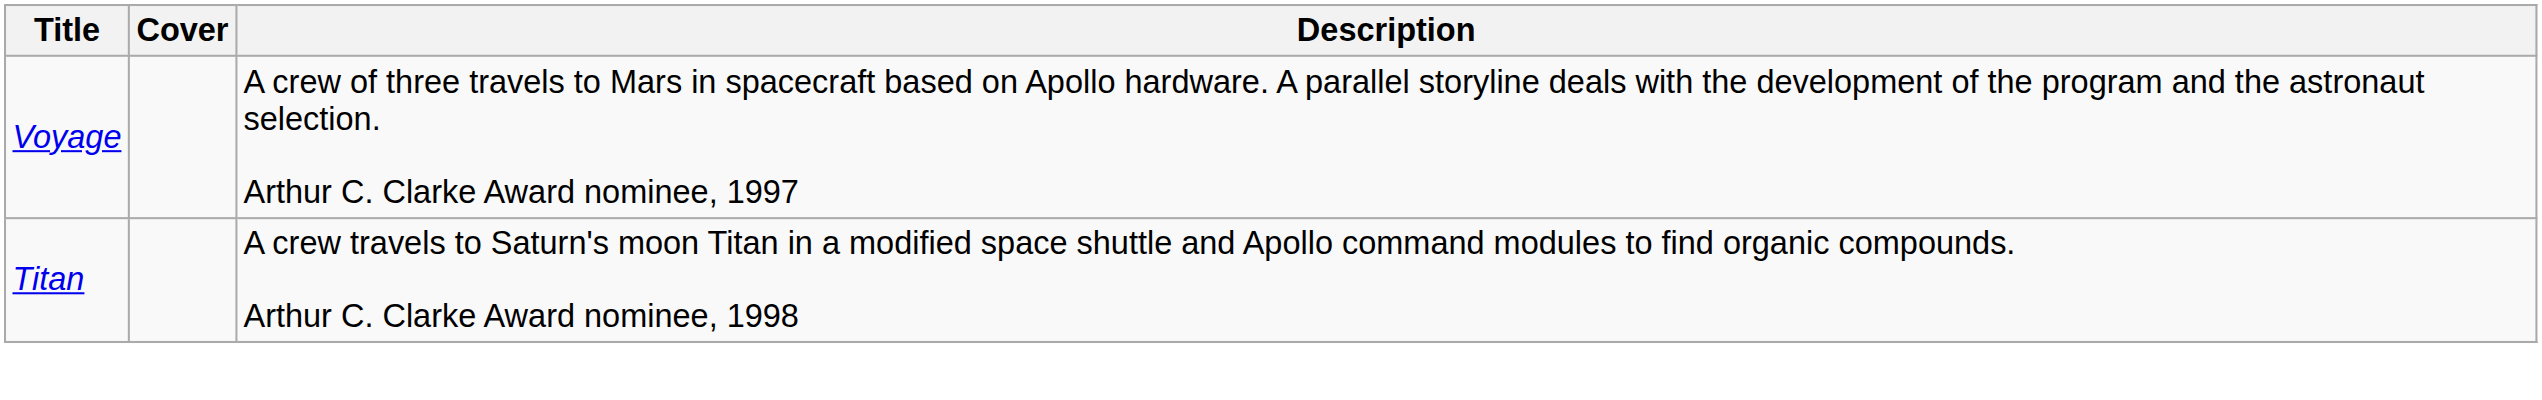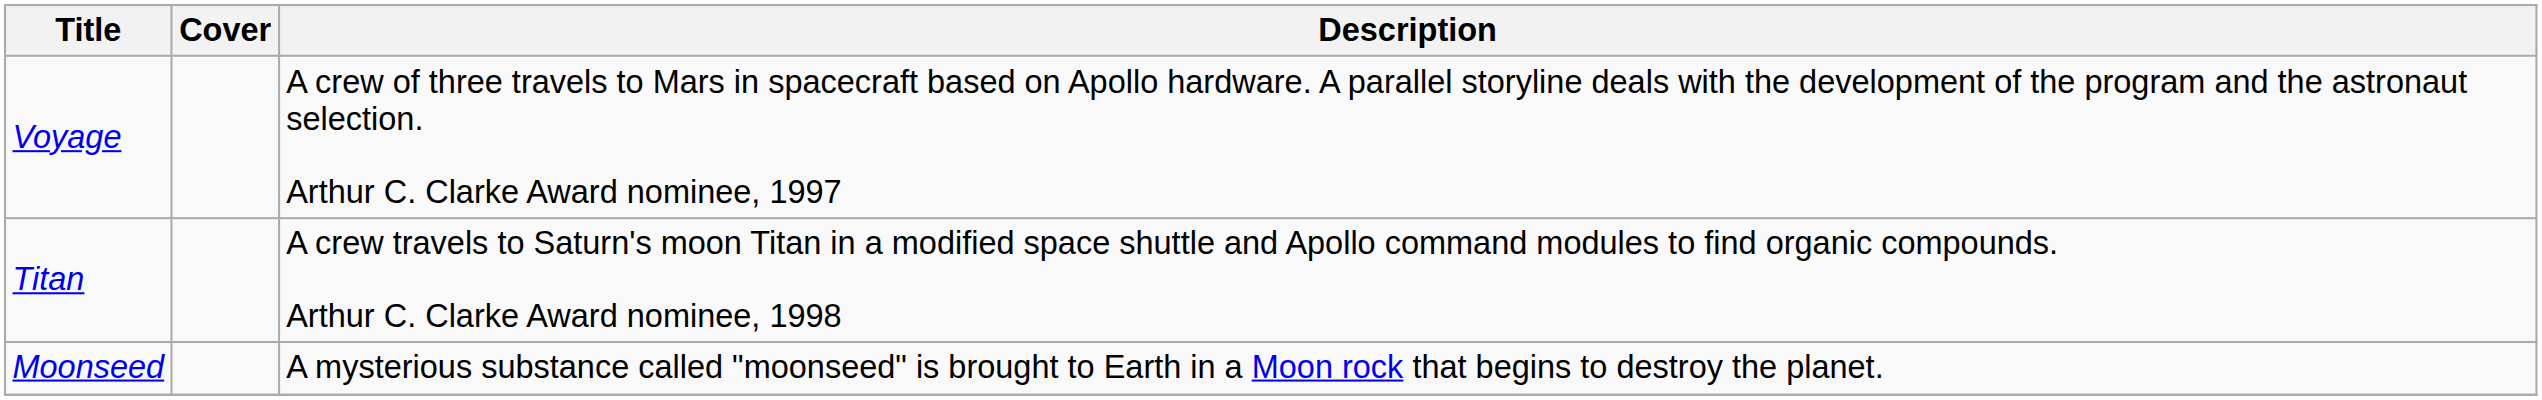+ row: Moonseed | A mysterious substance called "moonseed" is brought to Earth in a Moon rock that begins to destroy the planet.
